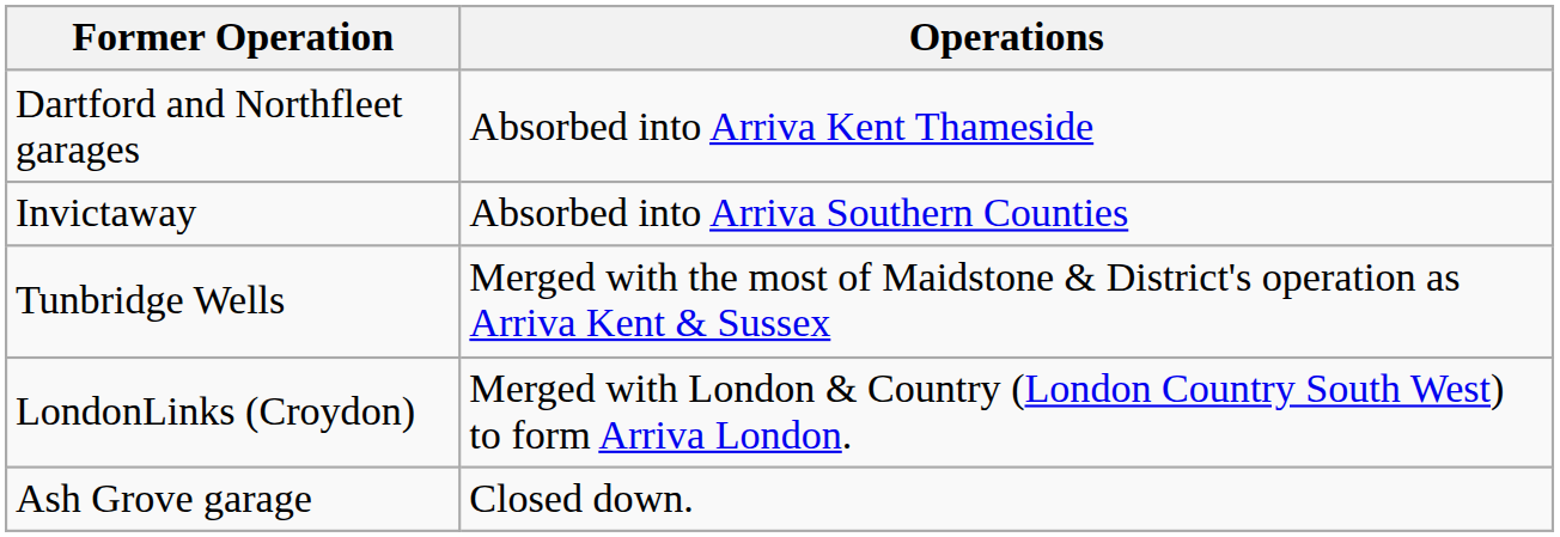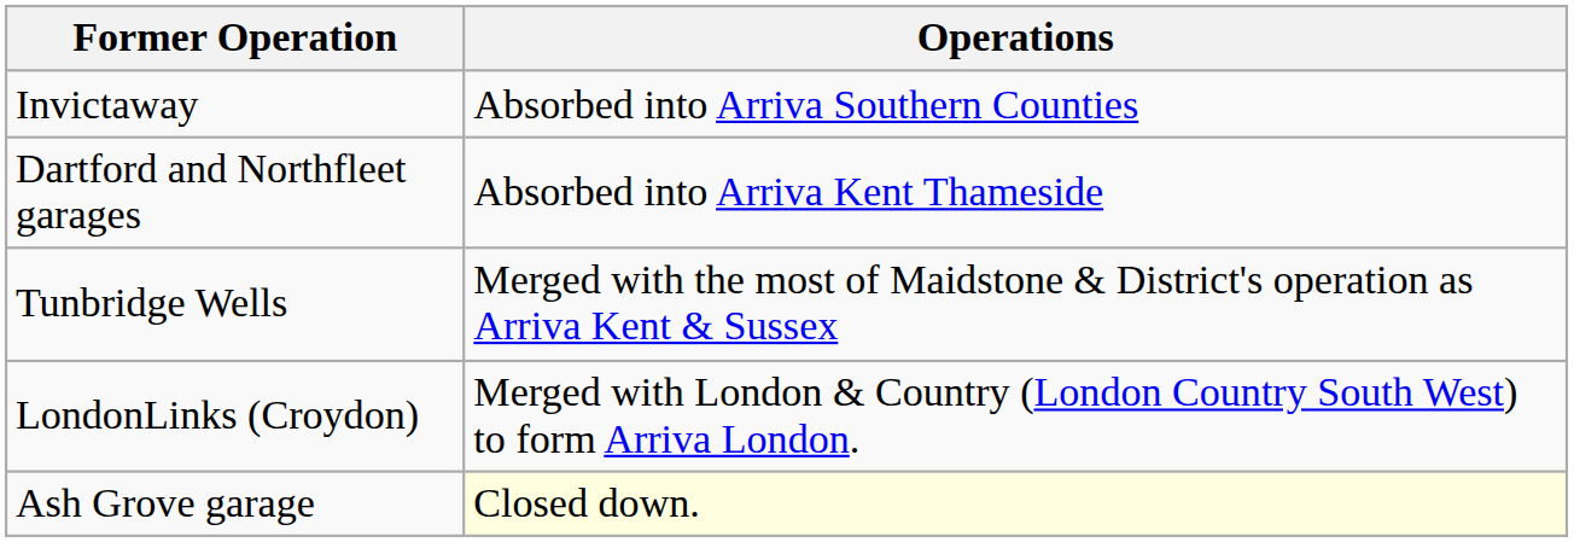rows swapped: Invictaway <-> Dartford and Northfleet garages
Ash Grove garage | Operations: no background -> lightyellow background
